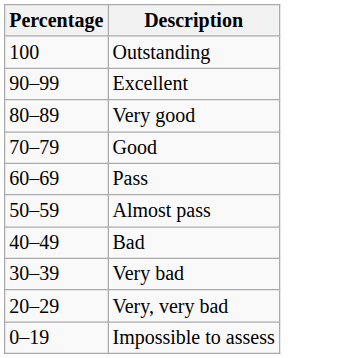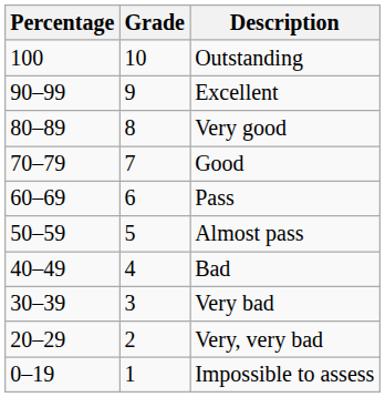+ column: Grade | 10 | 9 | 8 | 7 | 6 | 5 | 4 | 3 | 2 | 1
